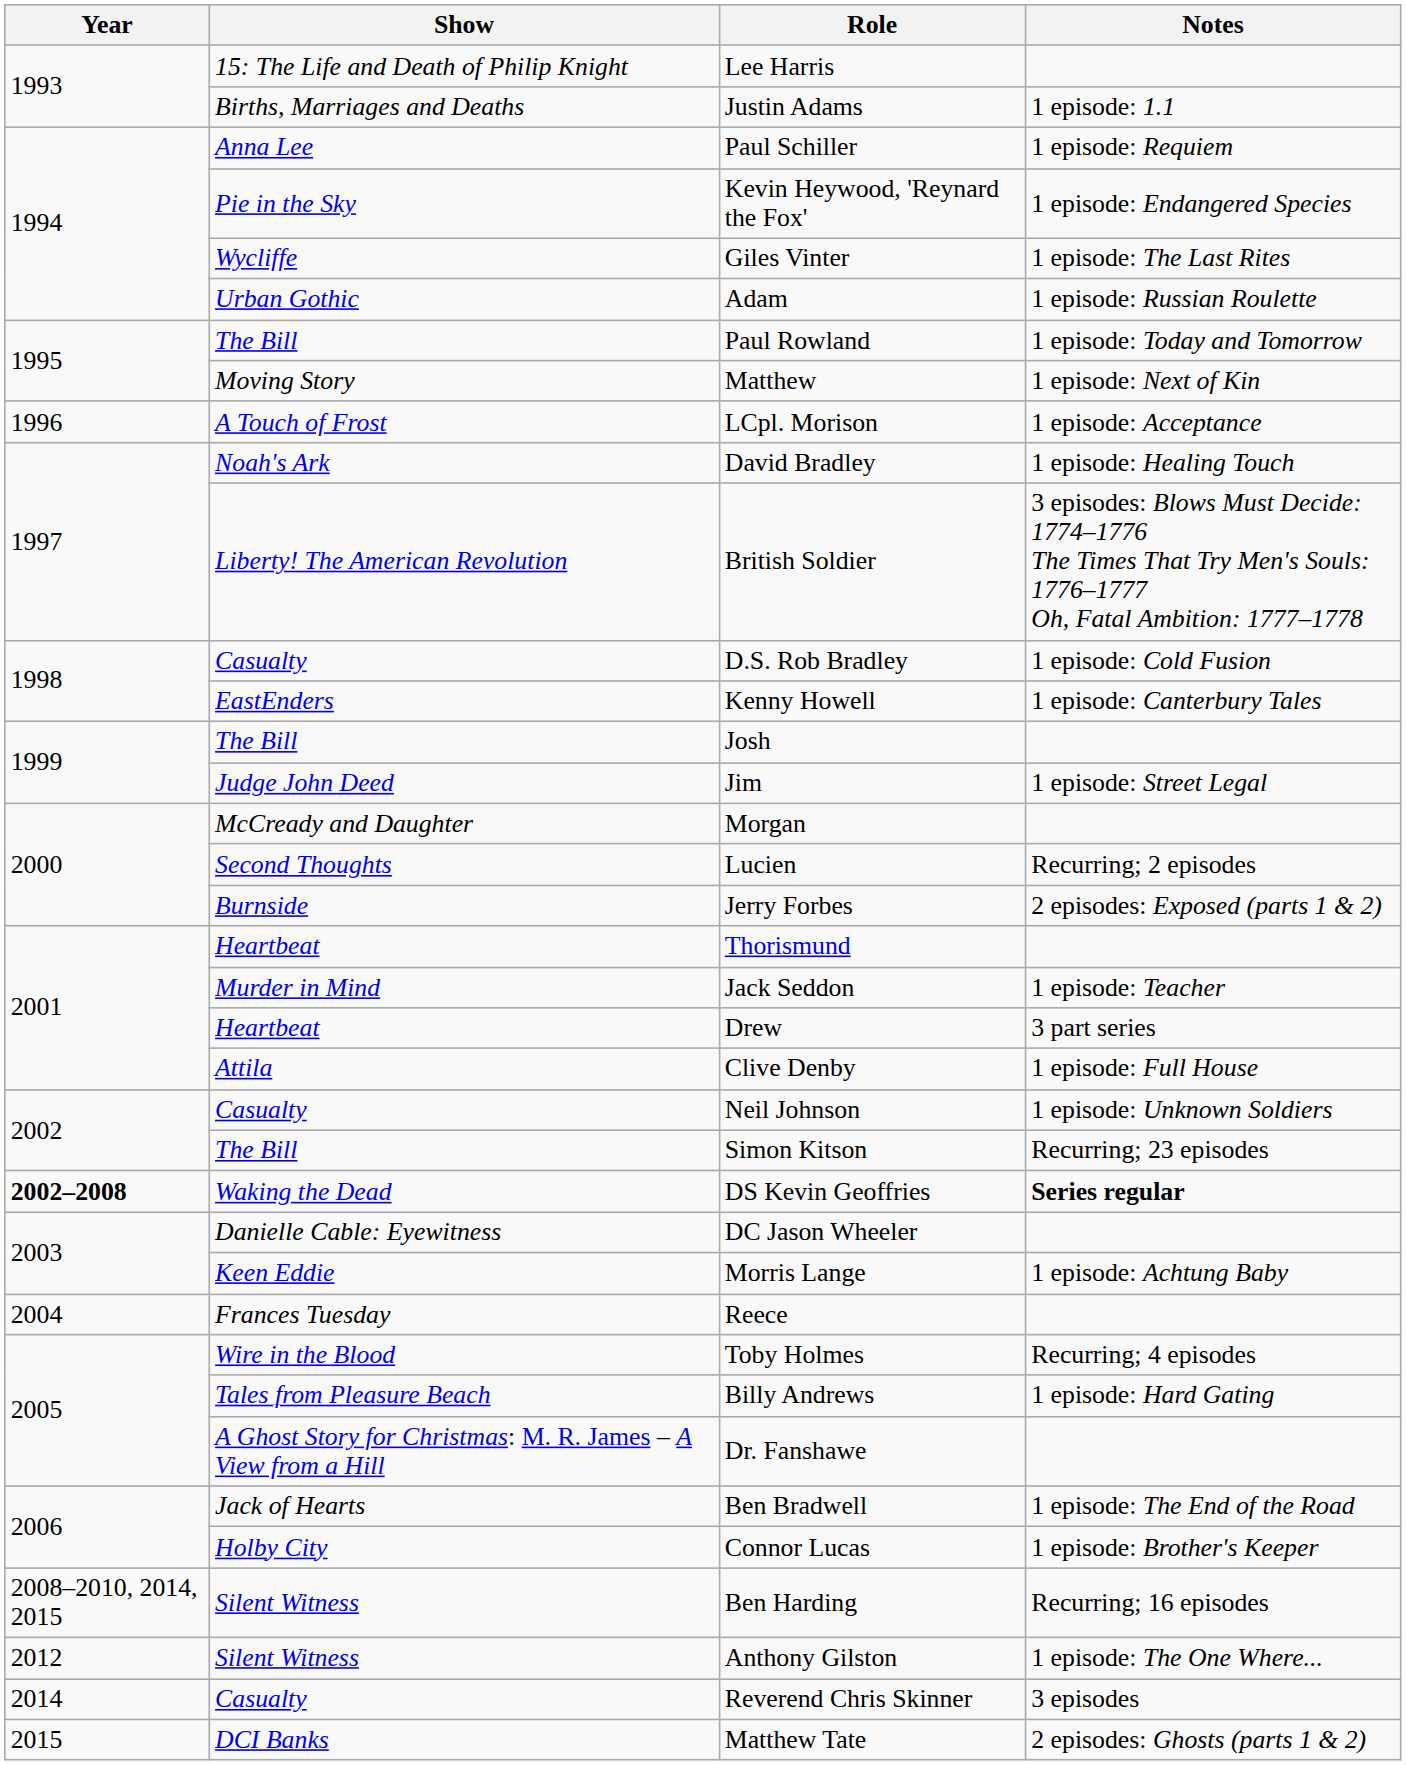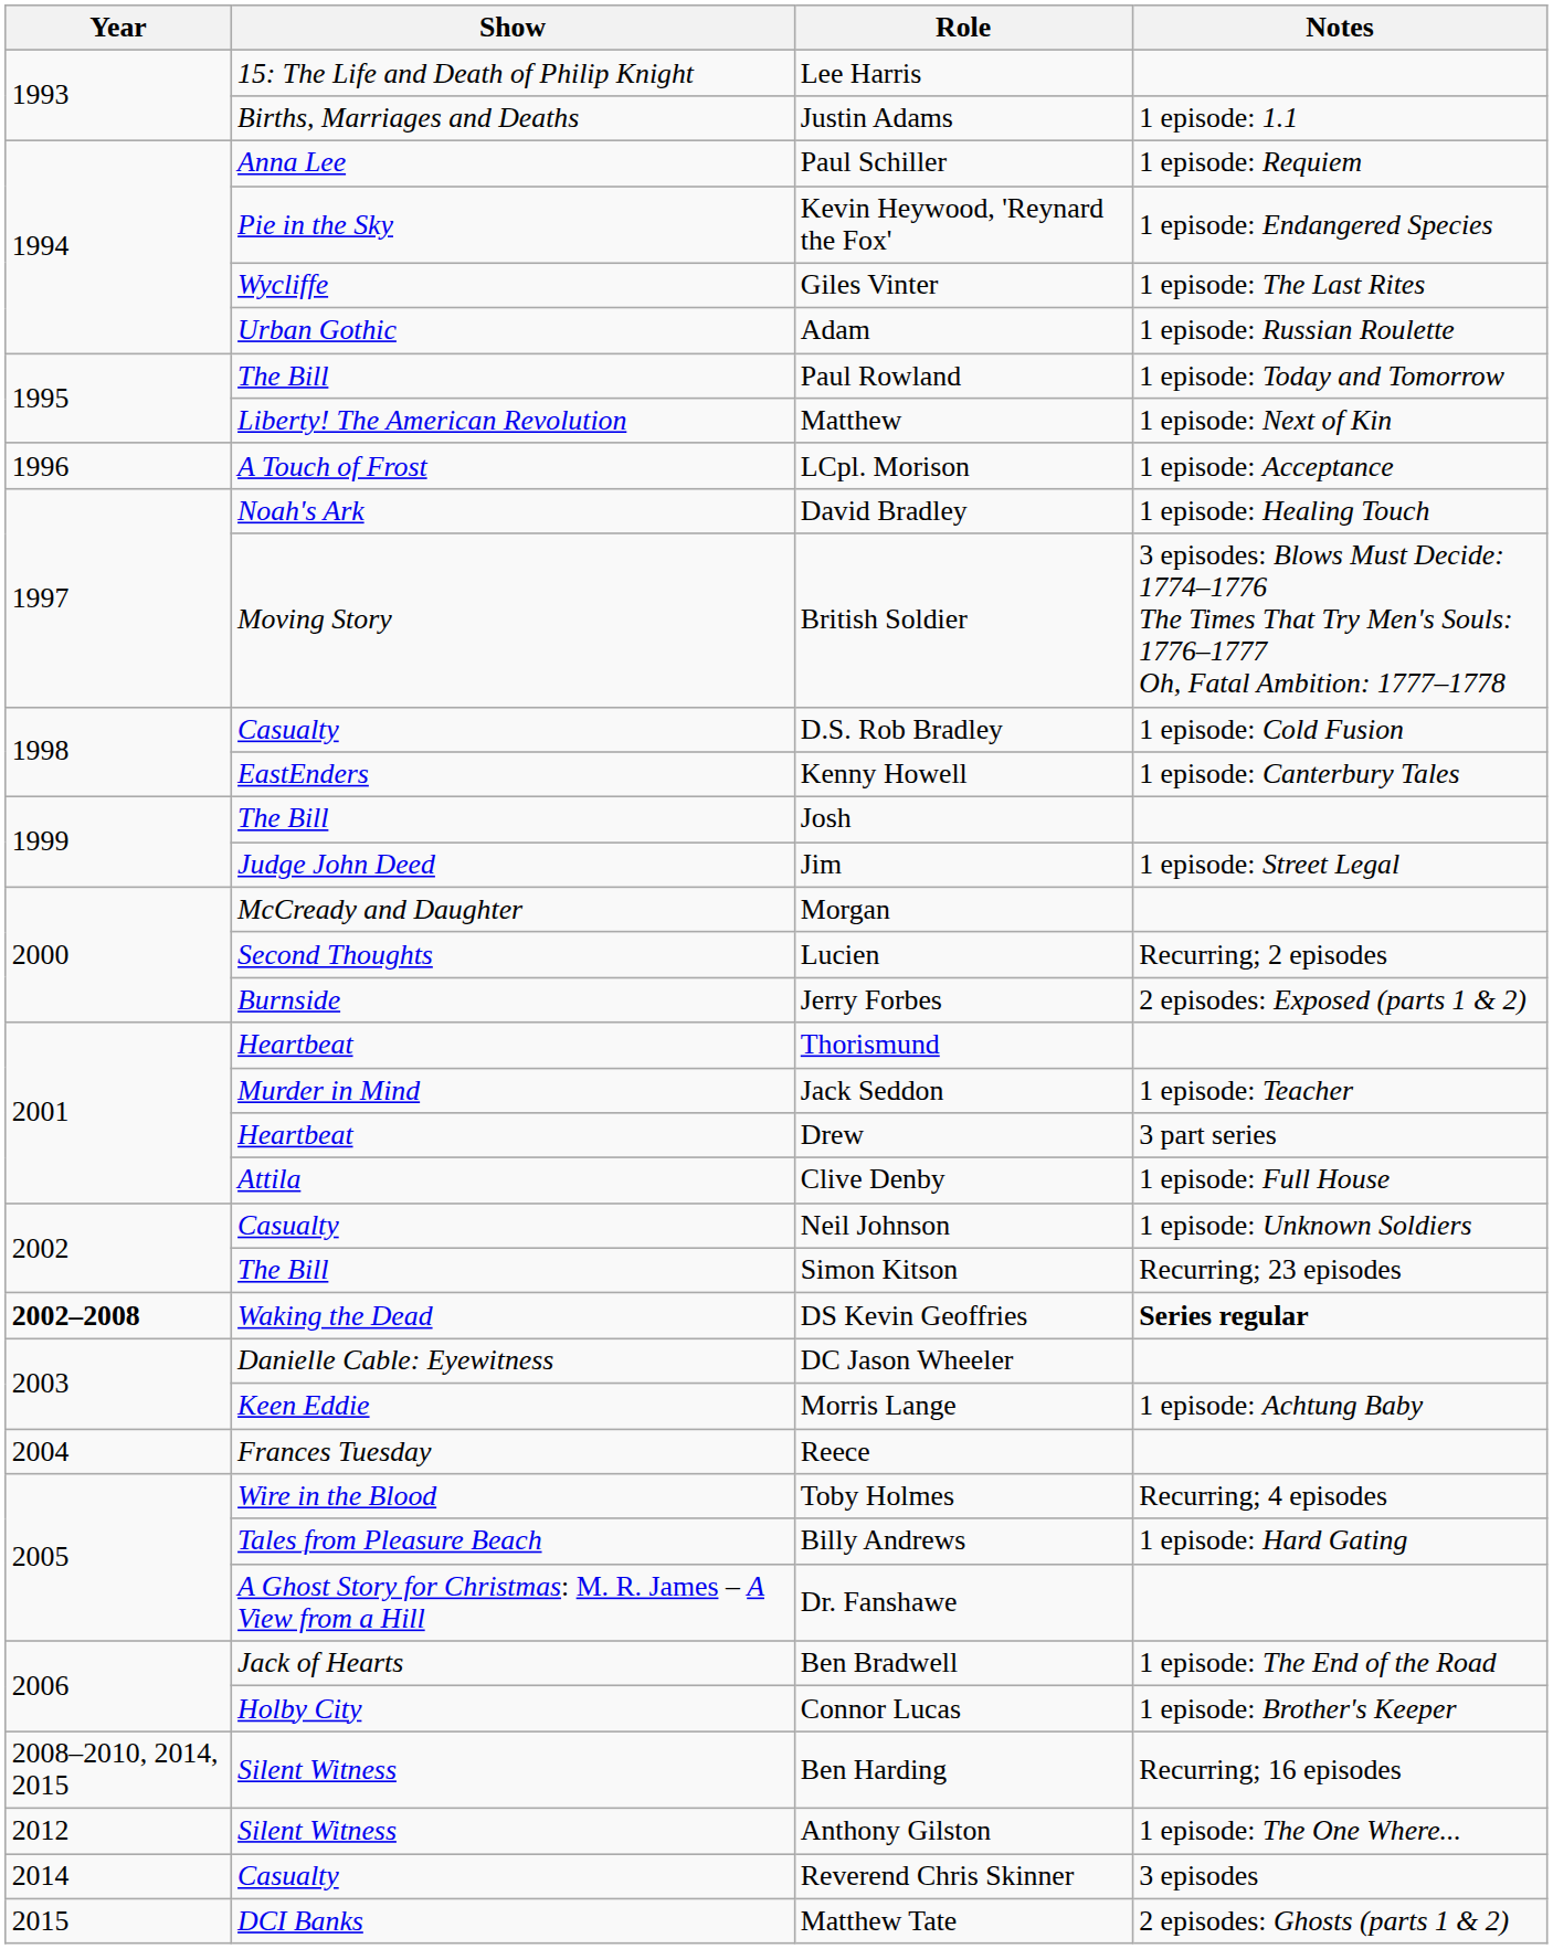Matthew | Show: Moving Story -> Liberty! The American Revolution
British Soldier | Show: Liberty! The American Revolution -> Moving Story
